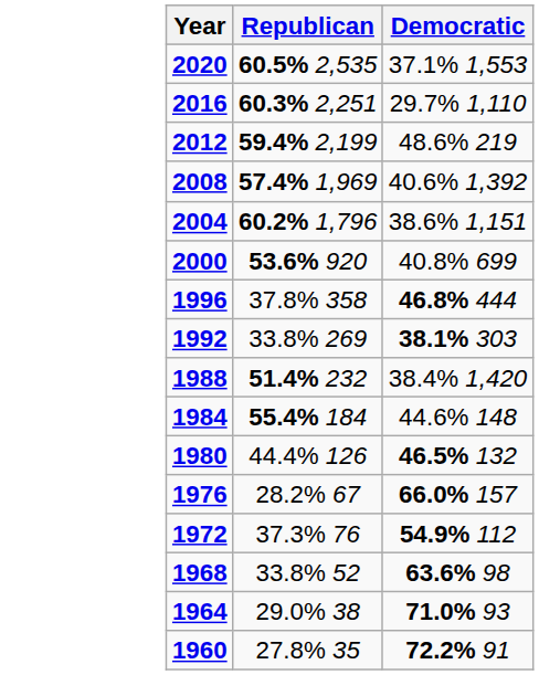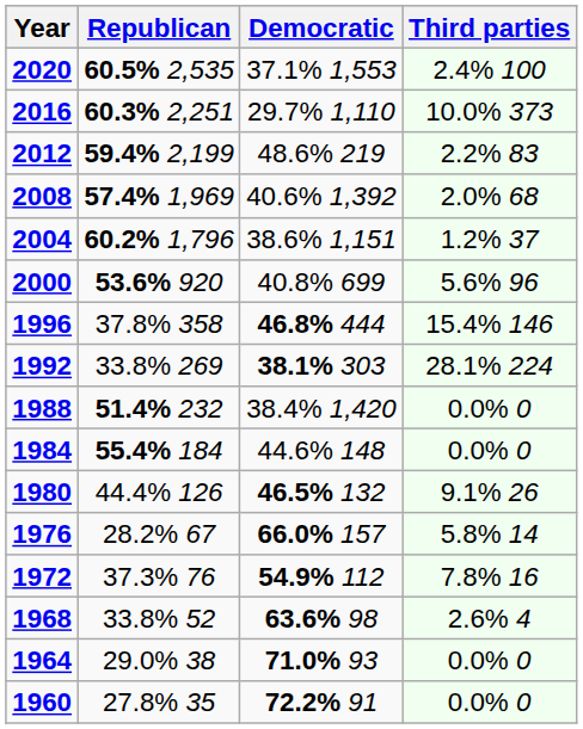+ column: Third parties | 2.4% 100 | 10.0% 373 | 2.2% 83 | 2.0% 68 | 1.2% 37 | 5.6% 96 | 15.4% 146 | 28.1% 224 | 0.0% 0 | 0.0% 0 | 9.1% 26 | 5.8% 14 | 7.8% 16 | 2.6% 4 | 0.0% 0 | 0.0% 0
